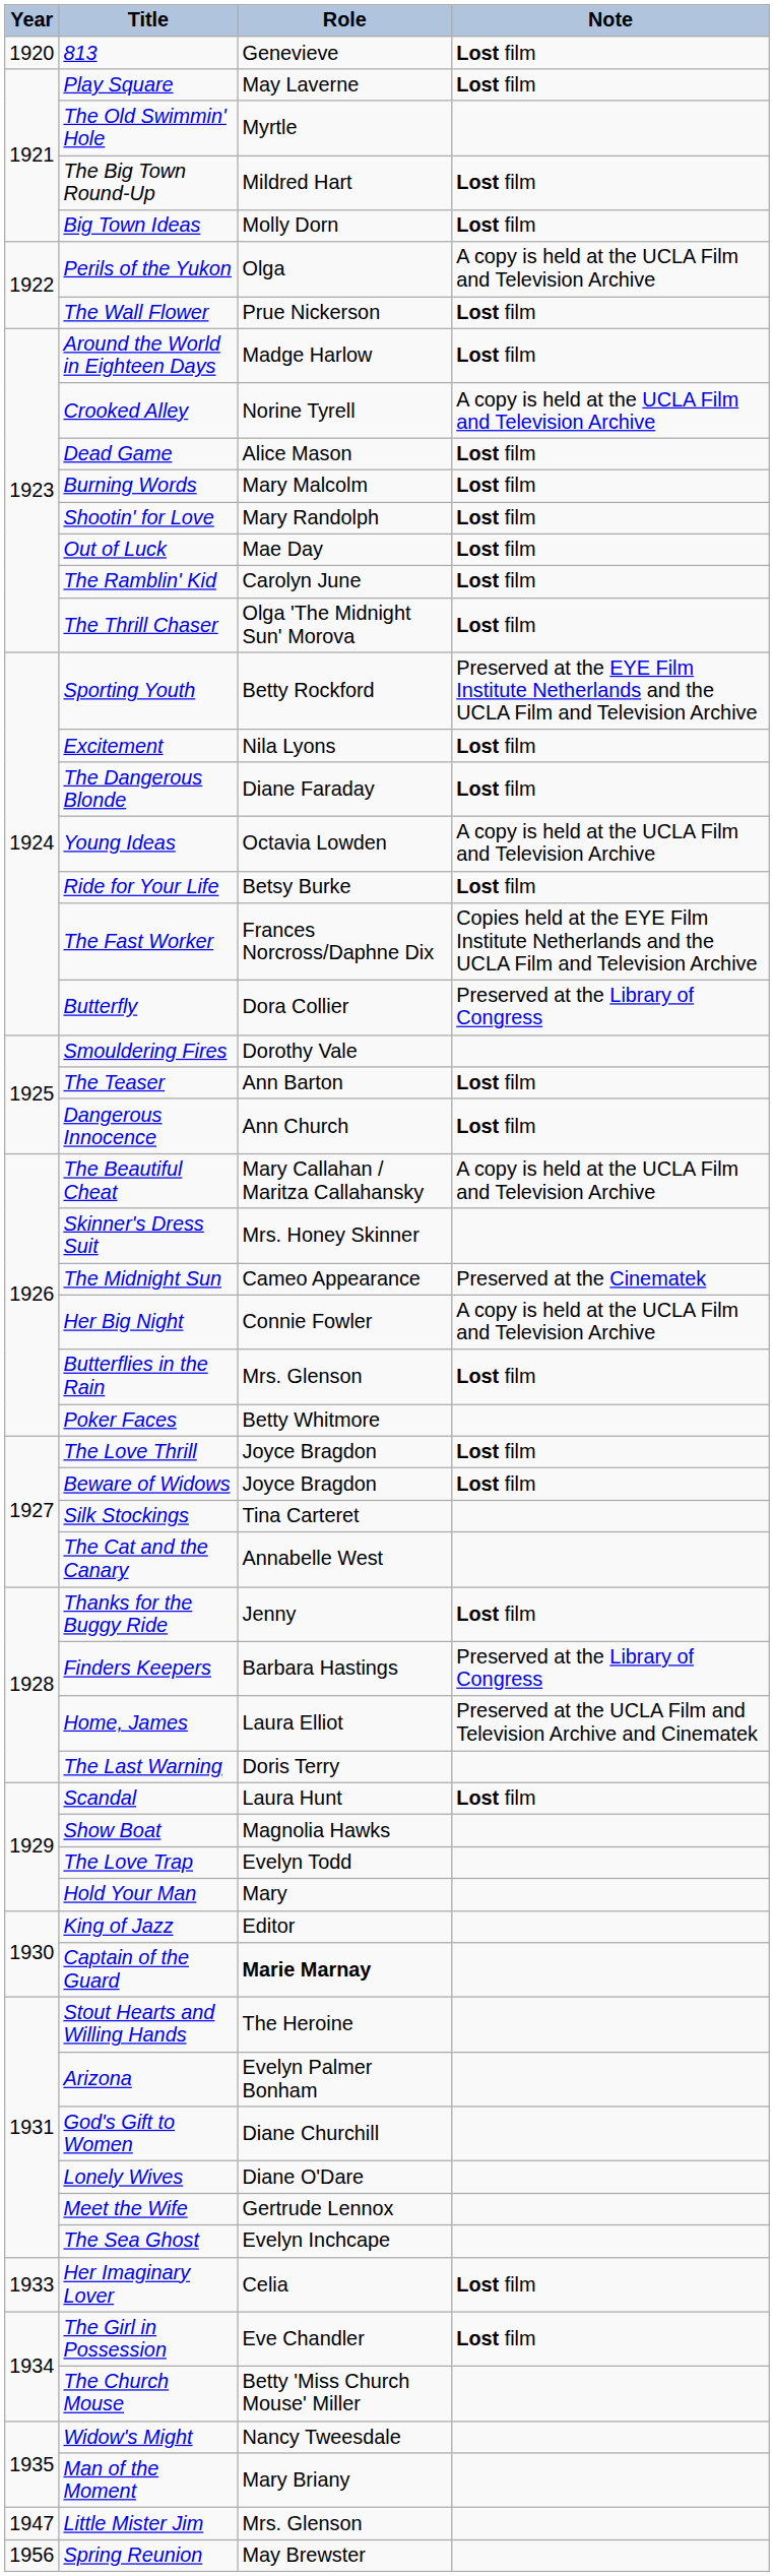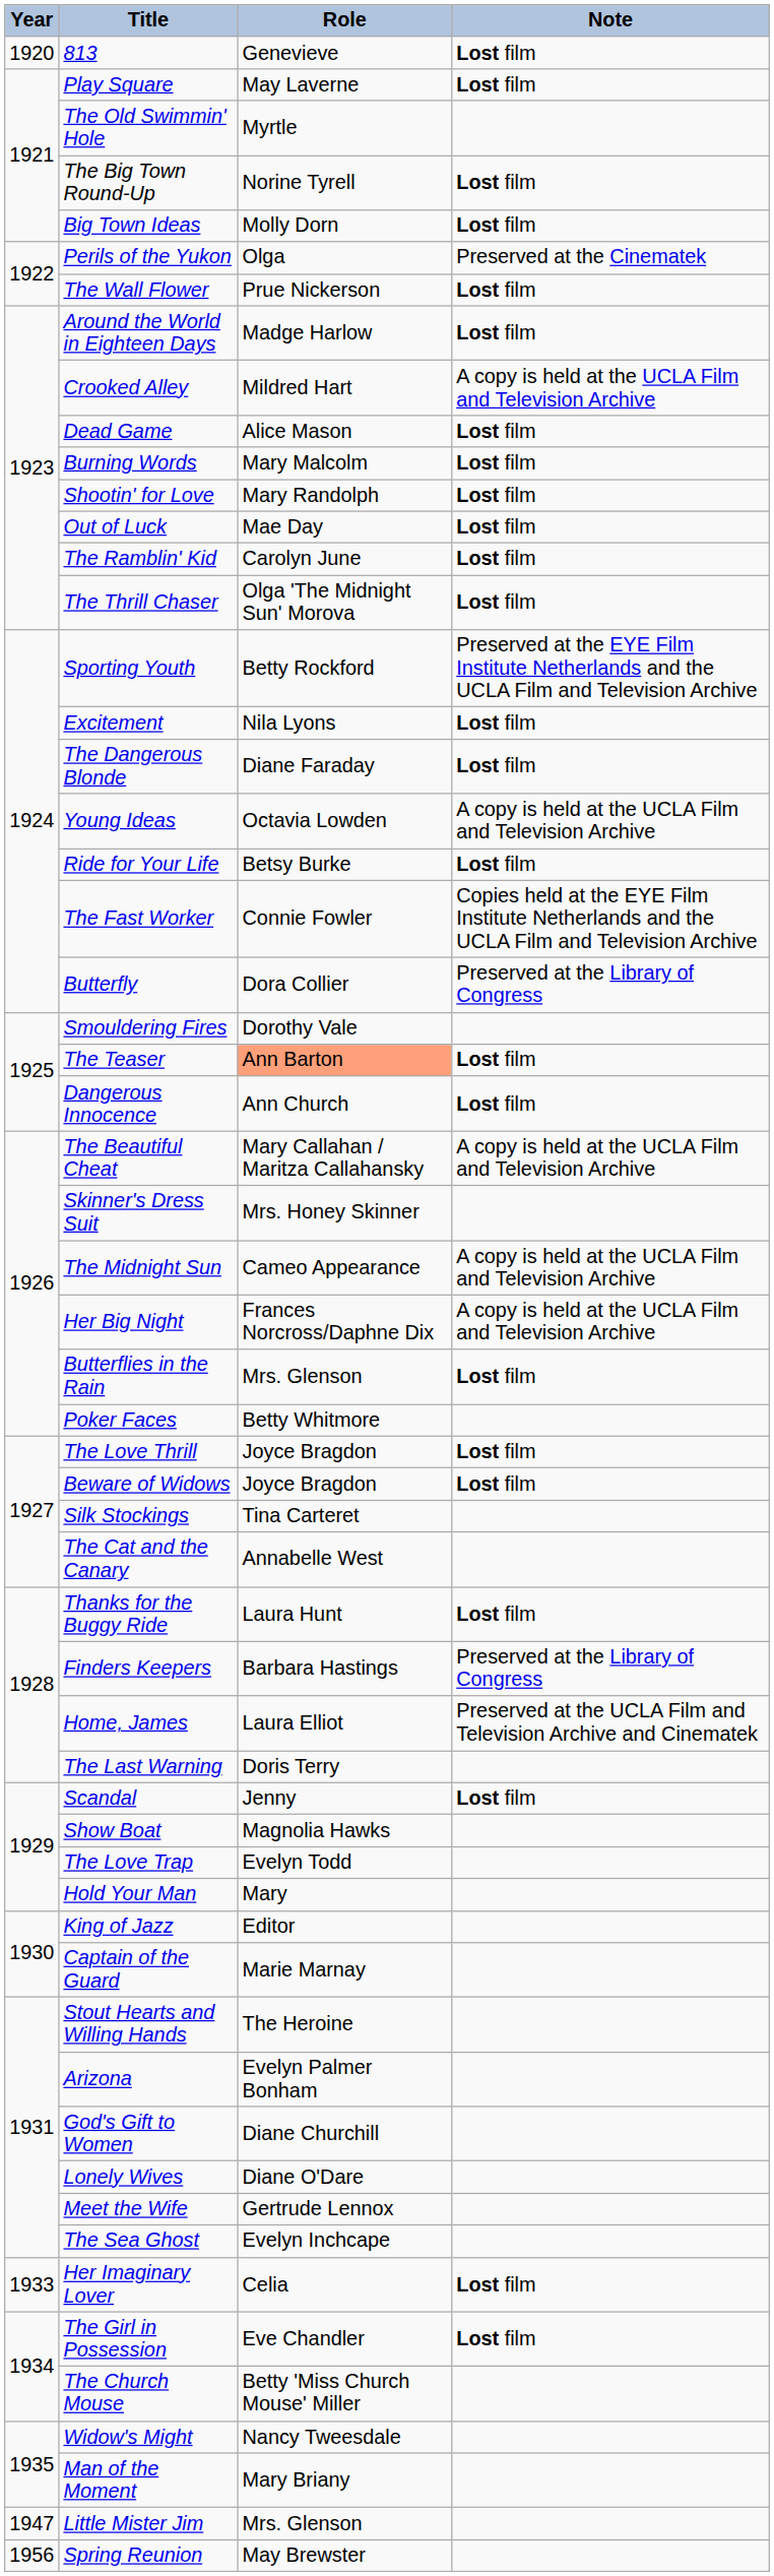The Big Town Round-Up | Role: Mildred Hart -> Norine Tyrell
Perils of the Yukon | Note: A copy is held at the UCLA Film and Television Archive -> Preserved at the Cinematek
Crooked Alley | Role: Norine Tyrell -> Mildred Hart
The Fast Worker | Role: Frances Norcross/Daphne Dix -> Connie Fowler
The Teaser | Role: no background -> lightsalmon background
The Midnight Sun | Note: Preserved at the Cinematek -> A copy is held at the UCLA Film and Television Archive
Her Big Night | Role: Connie Fowler -> Frances Norcross/Daphne Dix
Thanks for the Buggy Ride | Role: Jenny -> Laura Hunt
Scandal | Role: Laura Hunt -> Jenny
Captain of the Guard | Role: bold -> normal
